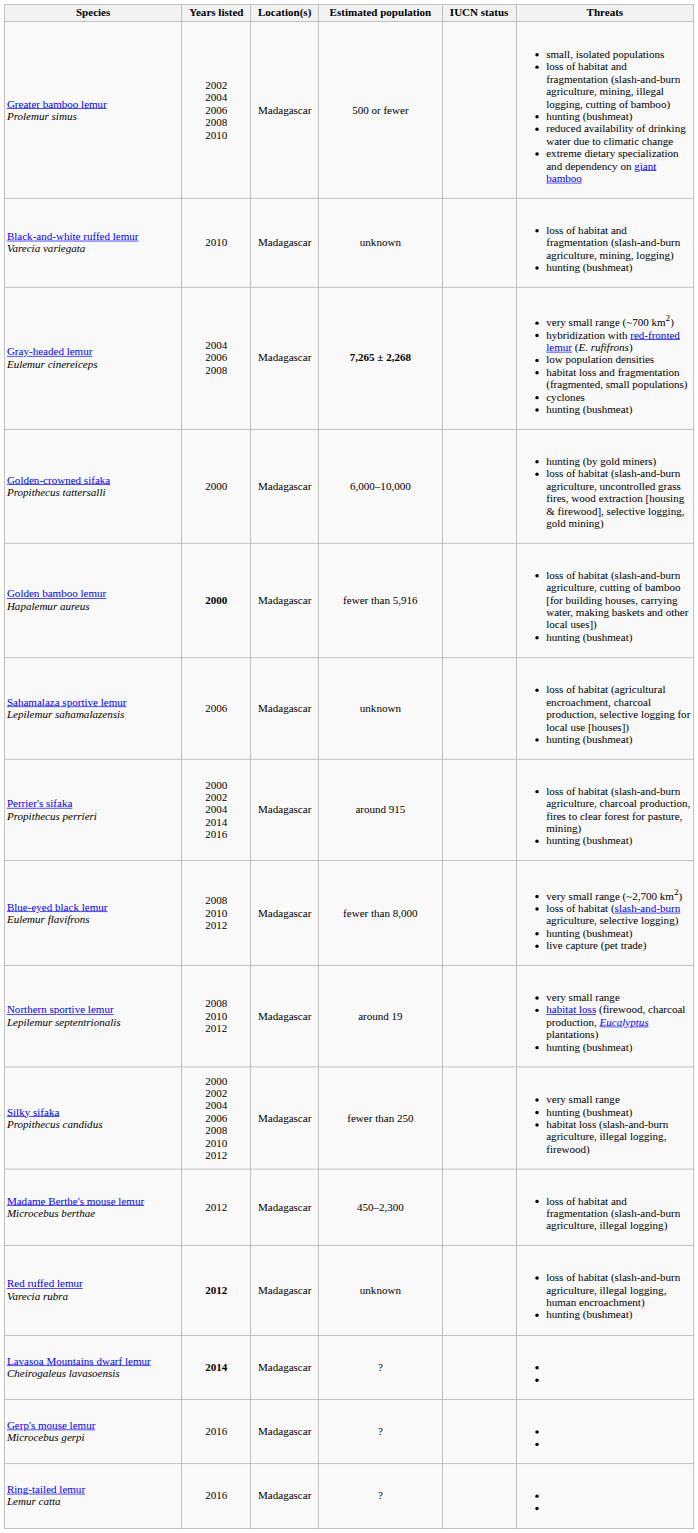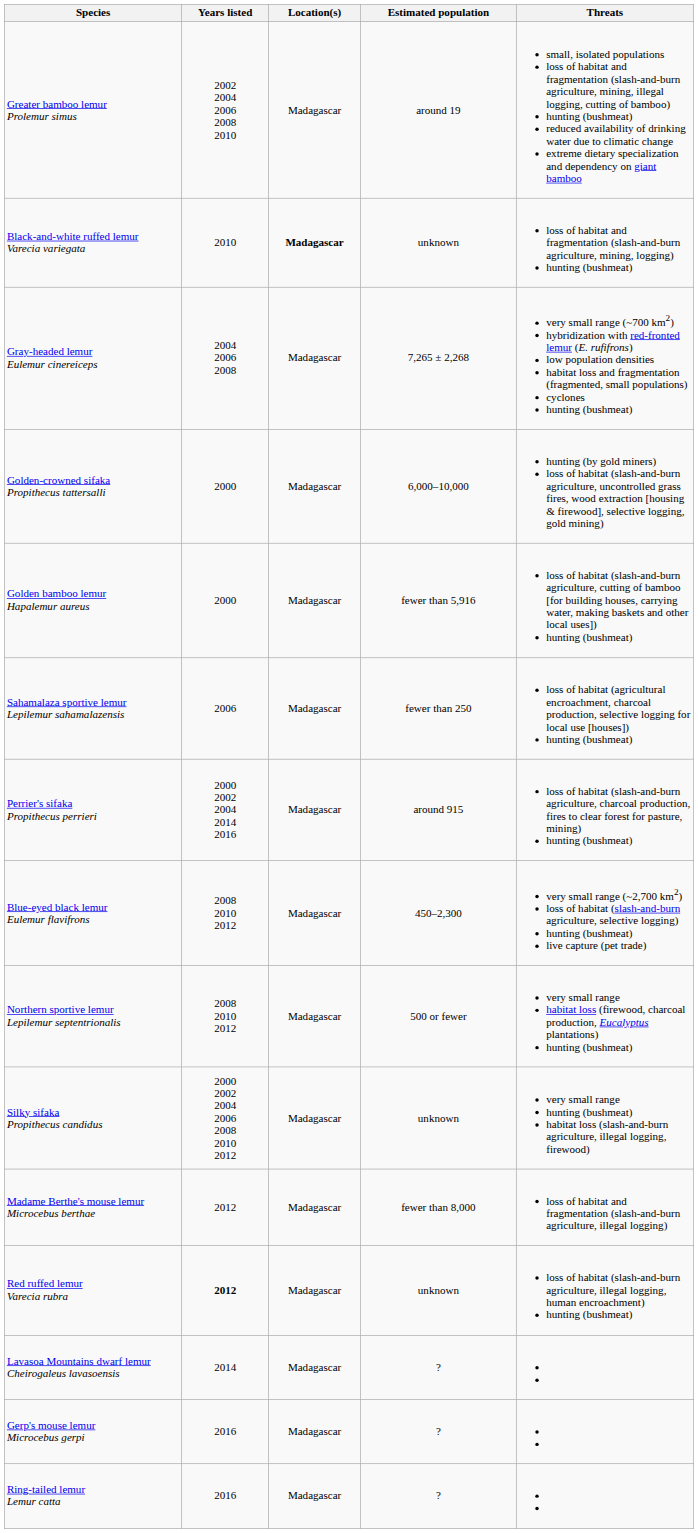- column: IUCN status
Greater bamboo lemur Prolemur simus | Estimated population: 500 or fewer -> around 19
Black-and-white ruffed lemur Varecia variegata | Location(s): normal -> bold
Gray-headed lemur Eulemur cinereiceps | Estimated population: bold -> normal
Golden bamboo lemur Hapalemur aureus | Years listed: bold -> normal
Sahamalaza sportive lemur Lepilemur sahamalazensis | Estimated population: unknown -> fewer than 250
Blue-eyed black lemur Eulemur flavifrons | Estimated population: fewer than 8,000 -> 450–2,300
Northern sportive lemur Lepilemur septentrionalis | Estimated population: around 19 -> 500 or fewer
Silky sifaka Propithecus candidus | Estimated population: fewer than 250 -> unknown
Madame Berthe's mouse lemur Microcebus berthae | Estimated population: 450–2,300 -> fewer than 8,000
Lavasoa Mountains dwarf lemur Cheirogaleus lavasoensis | Years listed: bold -> normal
